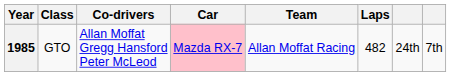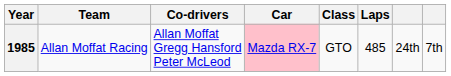columns swapped: Team <-> Class
1985 | Laps: 482 -> 485
